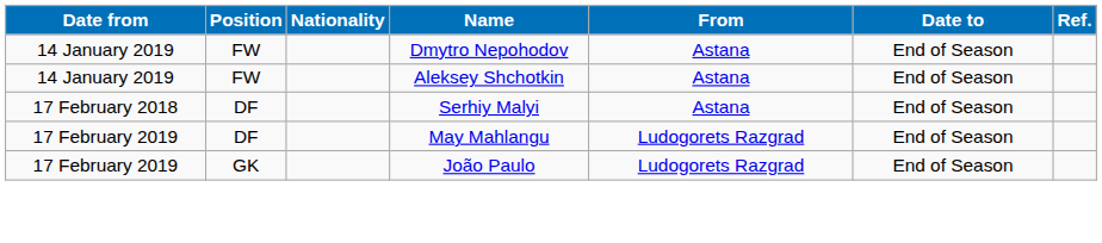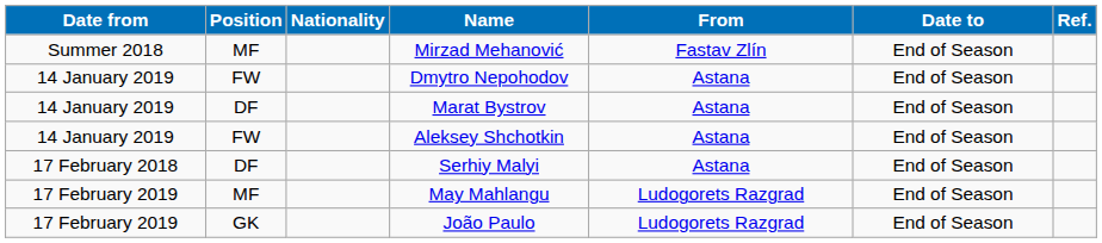+ row: Summer 2018 | MF | Mirzad Mehanović | Fastav Zlín | End of Season
+ row: 14 January 2019 | DF | Marat Bystrov | Astana | End of Season
May Mahlangu | Position: DF -> MF
